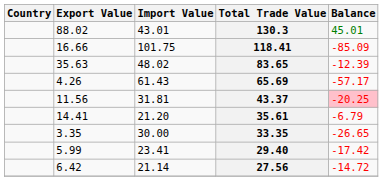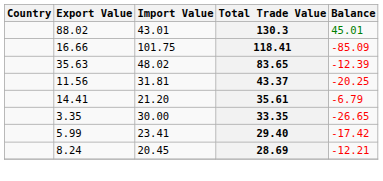- row: 4.26 | 61.43 | 65.69 | -57.17
43.37 | Balance: pink background -> no background
+ row: 8.24 | 20.45 | 28.69 | -12.21
- row: 6.42 | 21.14 | 27.56 | -14.72
